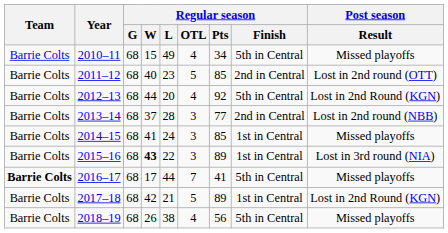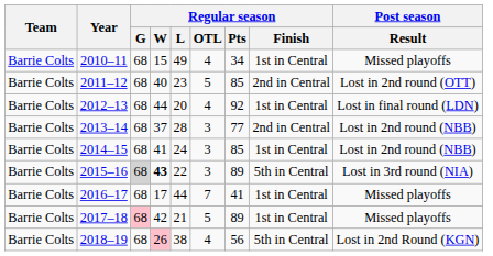2010–11 | Regular season / Finish: 5th in Central -> 1st in Central
2012–13 | Regular season / Finish: 5th in Central -> 1st in Central
2012–13 | Post season / Result: Lost in 2nd Round (KGN) -> Lost in final round (LDN)
2014–15 | Post season / Result: Missed playoffs -> Lost in 2nd round (NBB)
2015–16 | Regular season / G: no background -> lightgrey background
2015–16 | Regular season / Finish: 1st in Central -> 5th in Central
2016–17 | Team: bold -> normal
2016–17 | Regular season / Finish: 5th in Central -> 1st in Central
2017–18 | Regular season / G: no background -> pink background
2017–18 | Post season / Result: Lost in 2nd Round (KGN) -> Missed playoffs
2018–19 | Regular season / W: no background -> pink background
2018–19 | Post season / Result: Missed playoffs -> Lost in 2nd Round (KGN)
